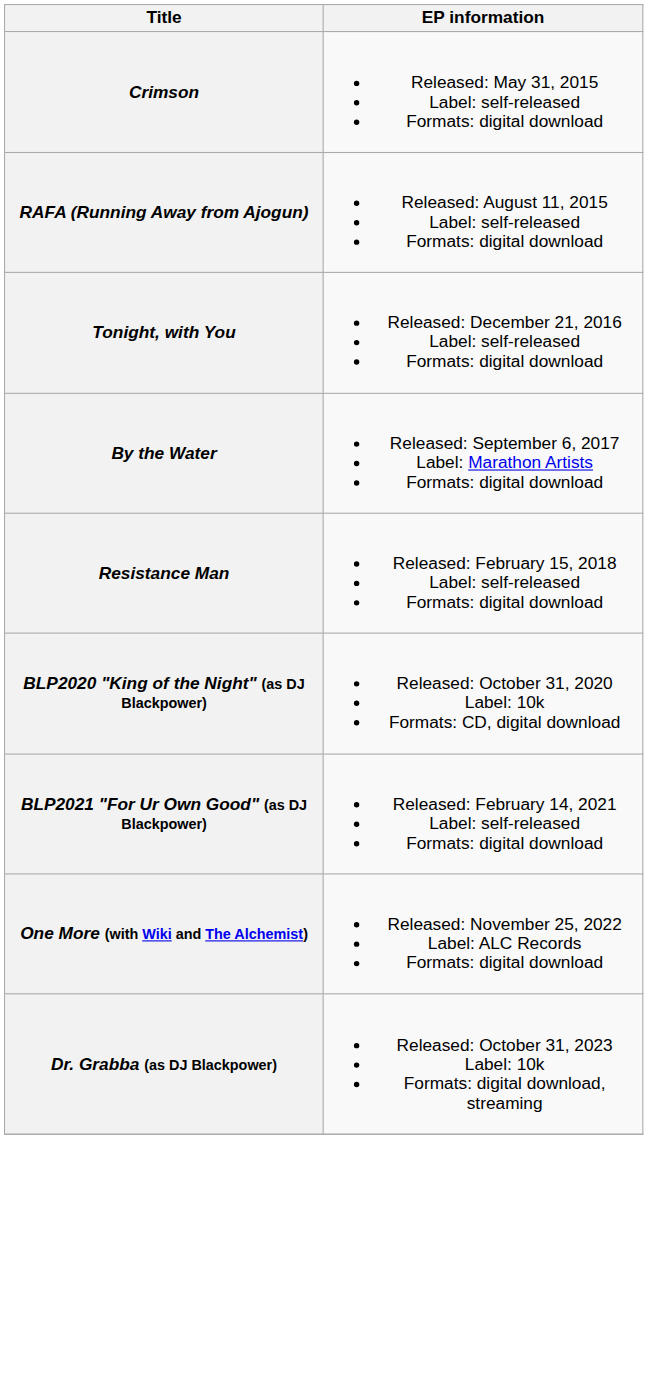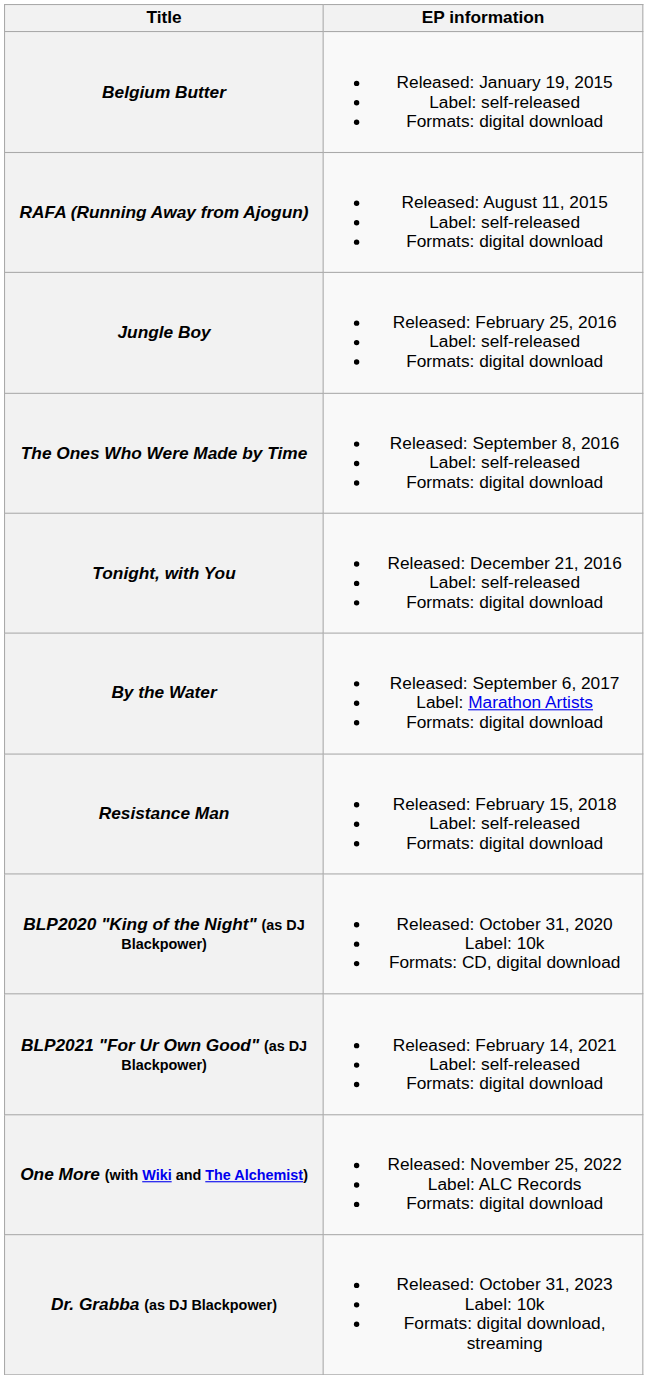+ row: Belgium Butter | Released: January 19, 2015 Label: self-released Formats: digital download
- row: Crimson | Released: May 31, 2015 Label: self-released Formats: digital download
+ row: Jungle Boy | Released: February 25, 2016 Label: self-released Formats: digital download
+ row: The Ones Who Were Made by Time | Released: September 8, 2016 Label: self-released Formats: digital download
